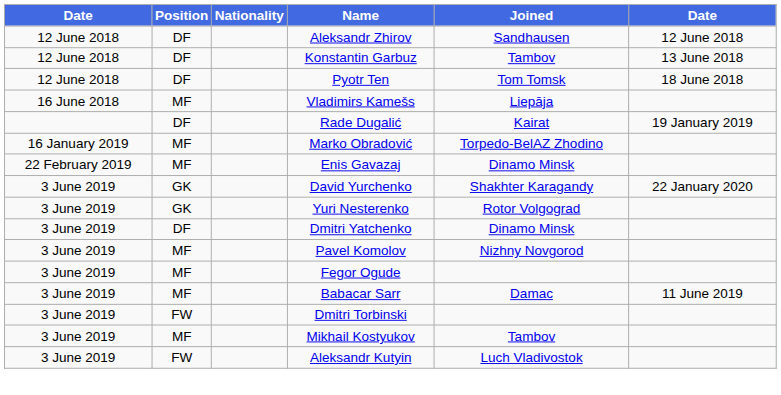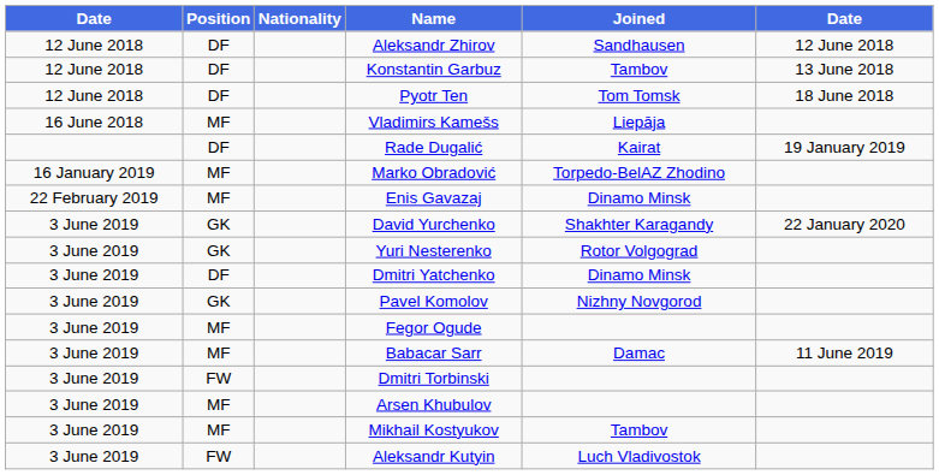Pavel Komolov | Position: MF -> GK
+ row: 3 June 2019 | MF | Arsen Khubulov
